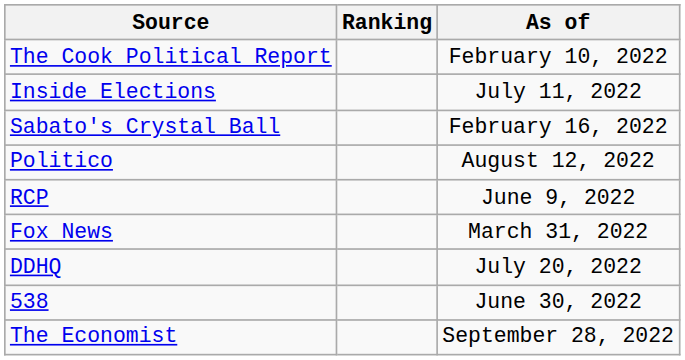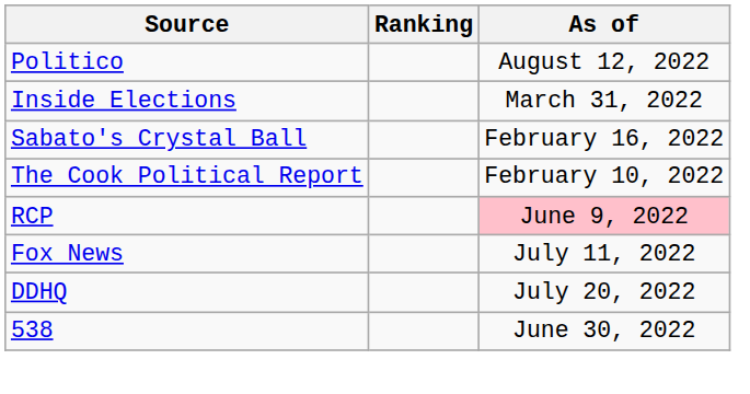rows swapped: The Cook Political Report <-> Politico
Inside Elections | As of: July 11, 2022 -> March 31, 2022
RCP | As of: no background -> pink background
Fox News | As of: March 31, 2022 -> July 11, 2022
- row: The Economist | September 28, 2022
